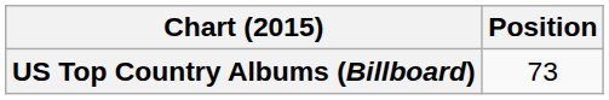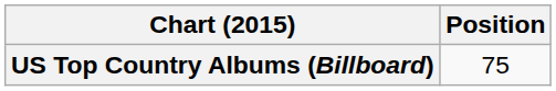US Top Country Albums (Billboard) | Position: 73 -> 75
